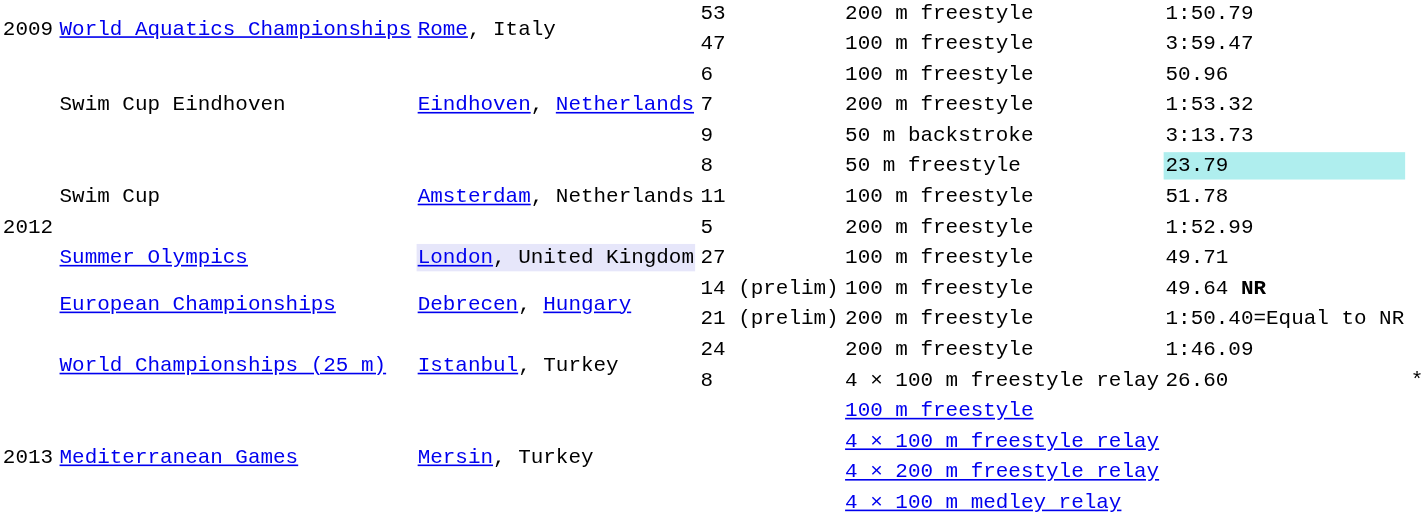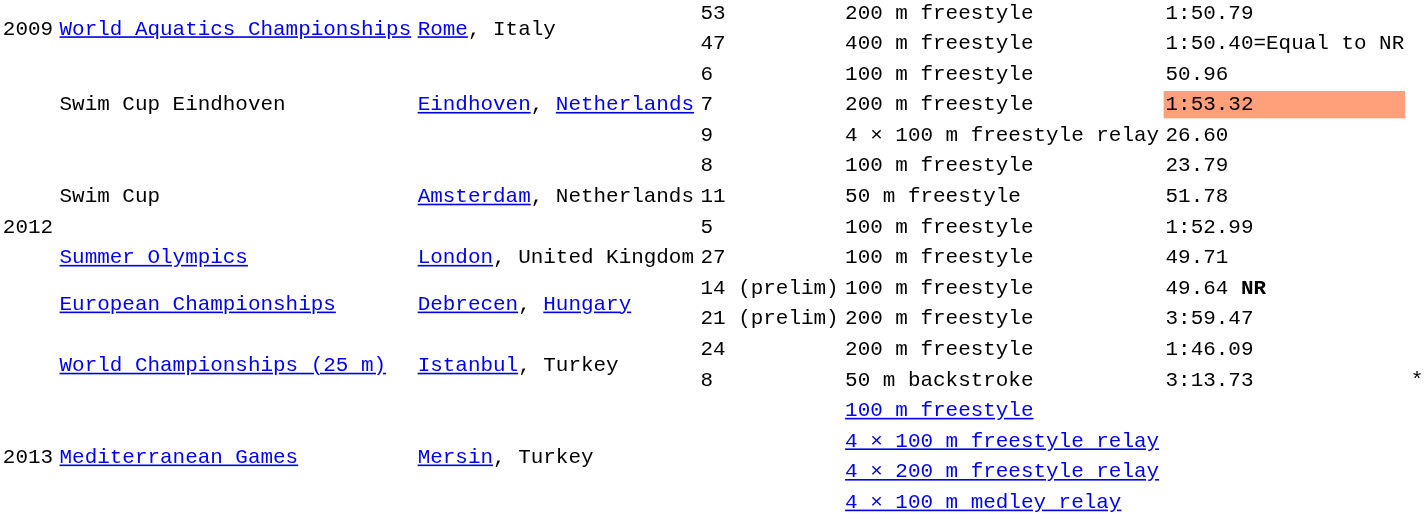47 | column 5: 100 m freestyle -> 400 m freestyle
47 | column 6: 3:59.47 -> 1:50.40=Equal to NR
7 | column 6: no background -> lightsalmon background
9 | column 5: 50 m backstroke -> 4 × 100 m freestyle relay
9 | column 6: 3:13.73 -> 26.60
Swim Cup / 8 | column 5: 50 m freestyle -> 100 m freestyle
Swim Cup / 8 | column 6: paleturquoise background -> no background
11 | column 5: 100 m freestyle -> 50 m freestyle
5 | column 5: 200 m freestyle -> 100 m freestyle
27 | column 3: lavender background -> no background
21 (prelim) | column 6: 1:50.40=Equal to NR -> 3:59.47
World Championships (25 m) / 8 | column 5: 4 × 100 m freestyle relay -> 50 m backstroke
World Championships (25 m) / 8 | column 6: 26.60 -> 3:13.73
